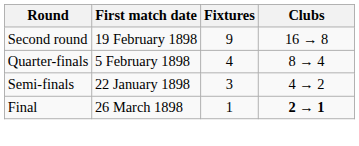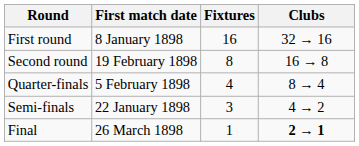+ row: First round | 8 January 1898 | 16 | 32 → 16
Second round | Fixtures: 9 -> 8
